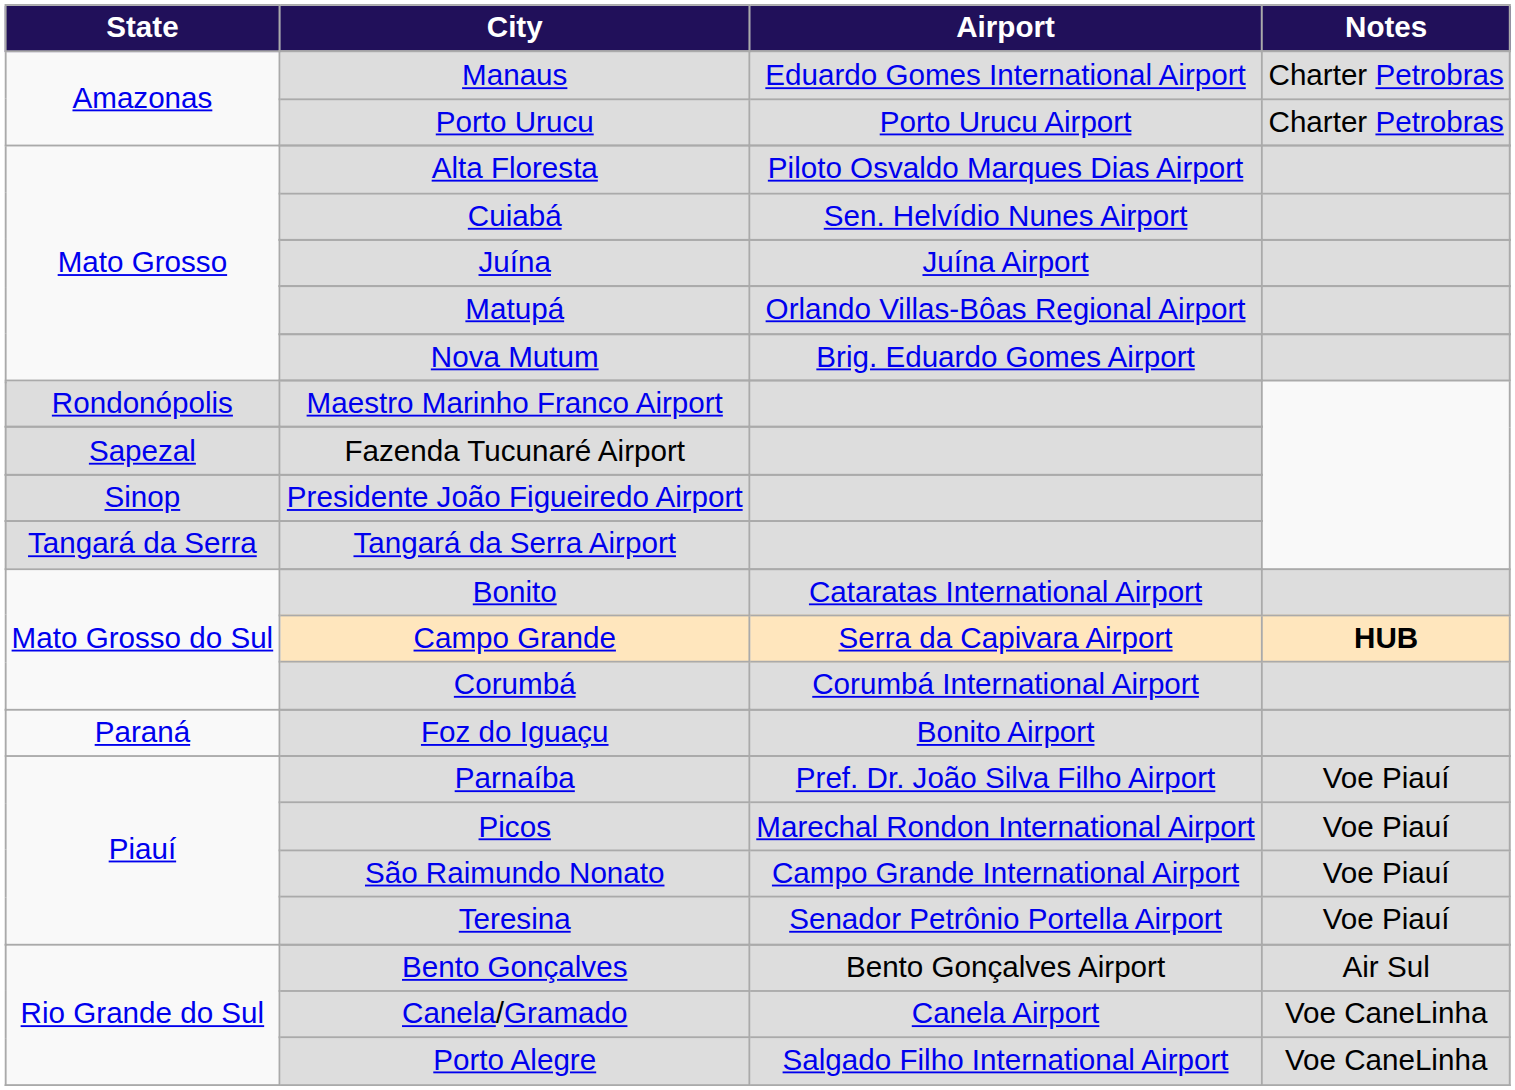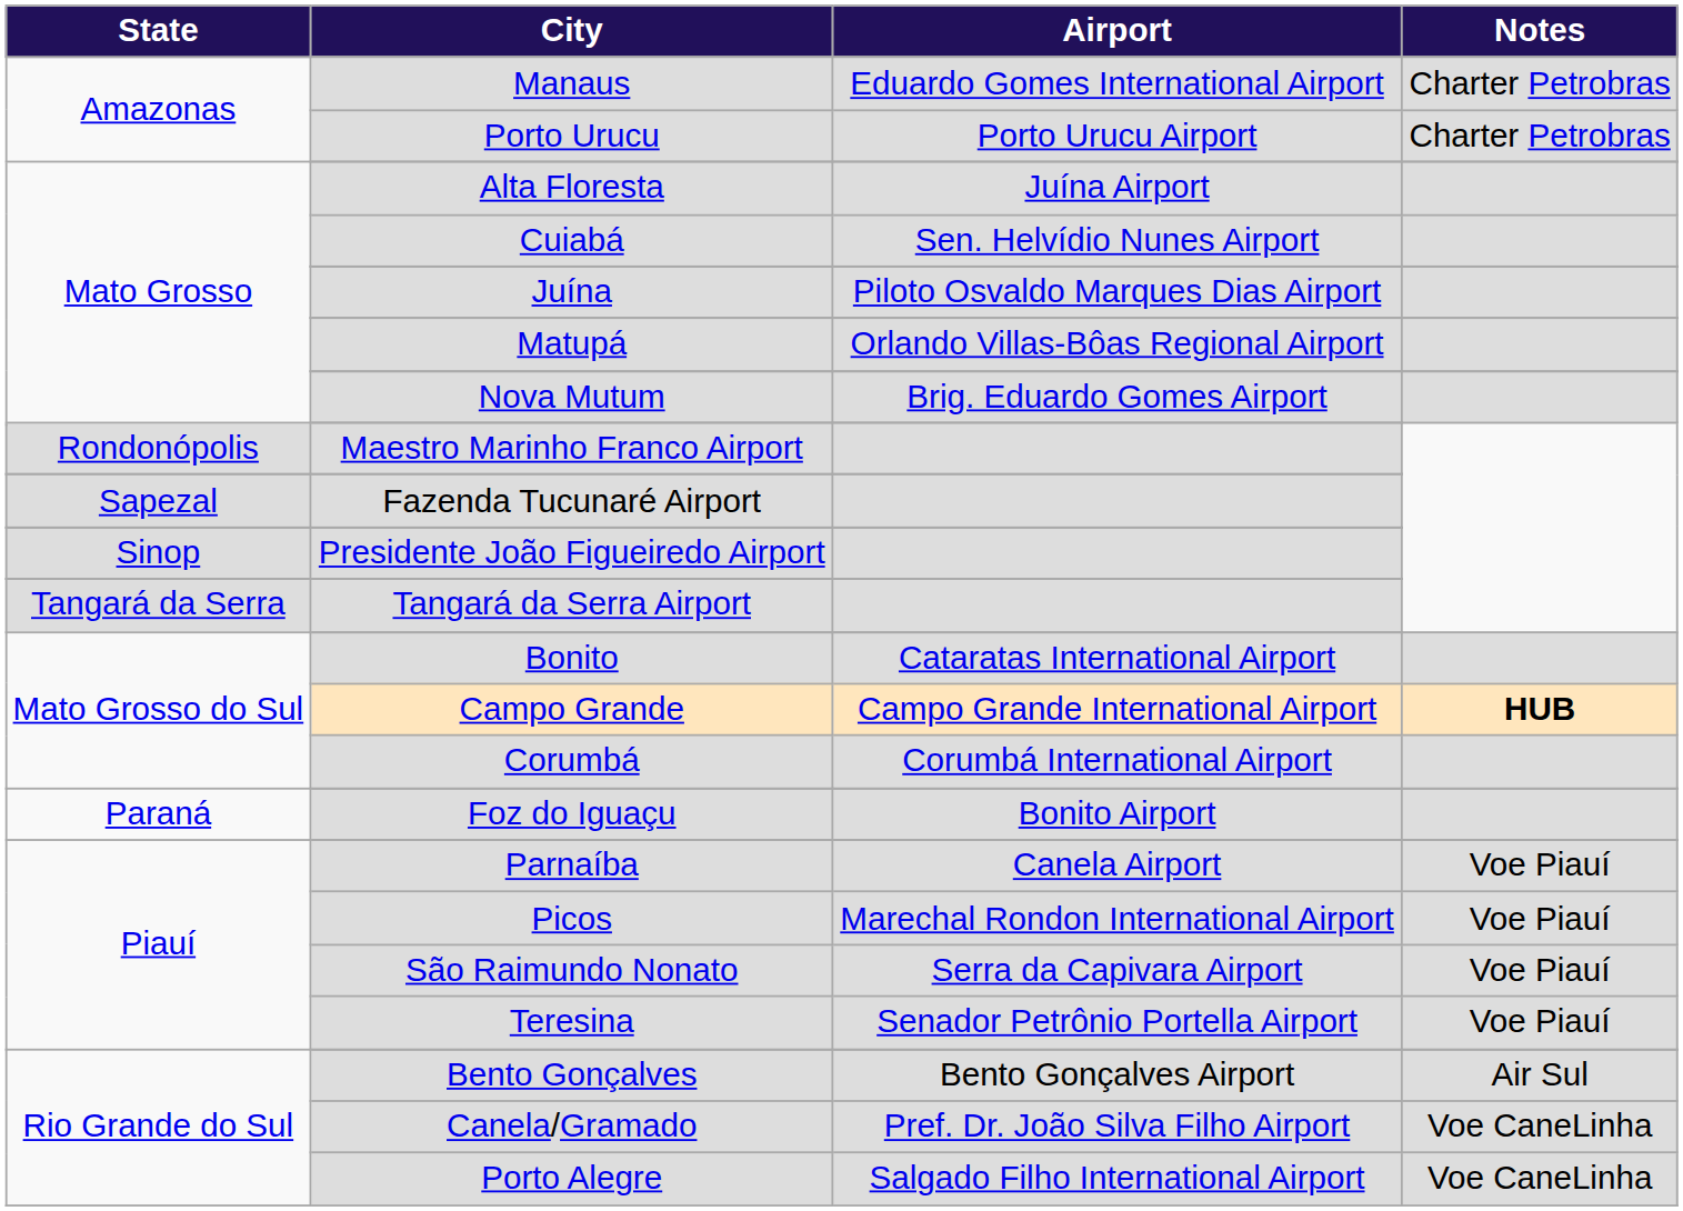Alta Floresta | Airport: Piloto Osvaldo Marques Dias Airport -> Juína Airport
Juína | Airport: Juína Airport -> Piloto Osvaldo Marques Dias Airport
Campo Grande | Airport: Serra da Capivara Airport -> Campo Grande International Airport
Parnaíba | Airport: Pref. Dr. João Silva Filho Airport -> Canela Airport
São Raimundo Nonato | Airport: Campo Grande International Airport -> Serra da Capivara Airport
Canela/Gramado | Airport: Canela Airport -> Pref. Dr. João Silva Filho Airport
